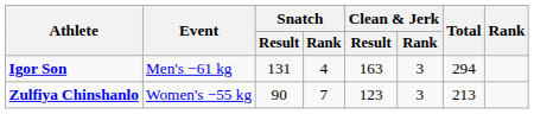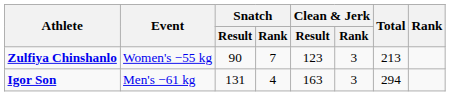rows swapped: Igor Son <-> Zulfiya Chinshanlo
